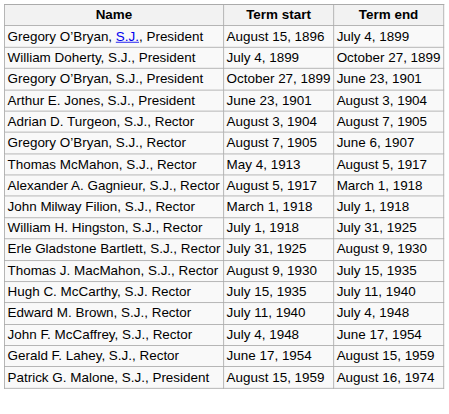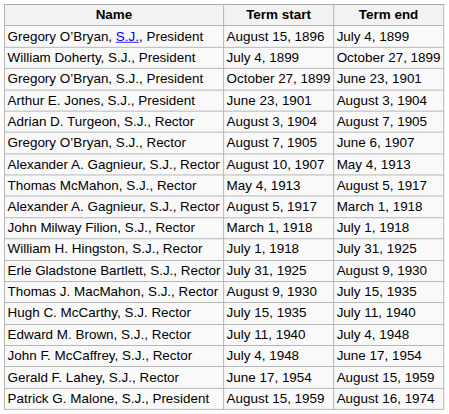+ row: Alexander A. Gagnieur, S.J., Rector | August 10, 1907 | May 4, 1913
